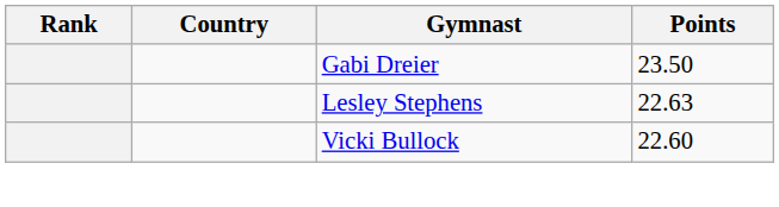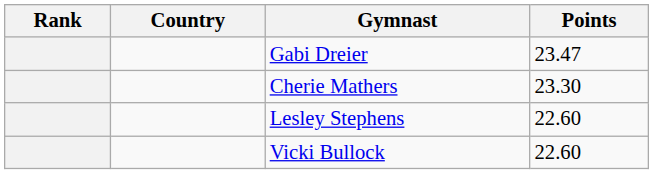Gabi Dreier | Points: 23.50 -> 23.47
+ row: Cherie Mathers | 23.30
Lesley Stephens | Points: 22.63 -> 22.60
